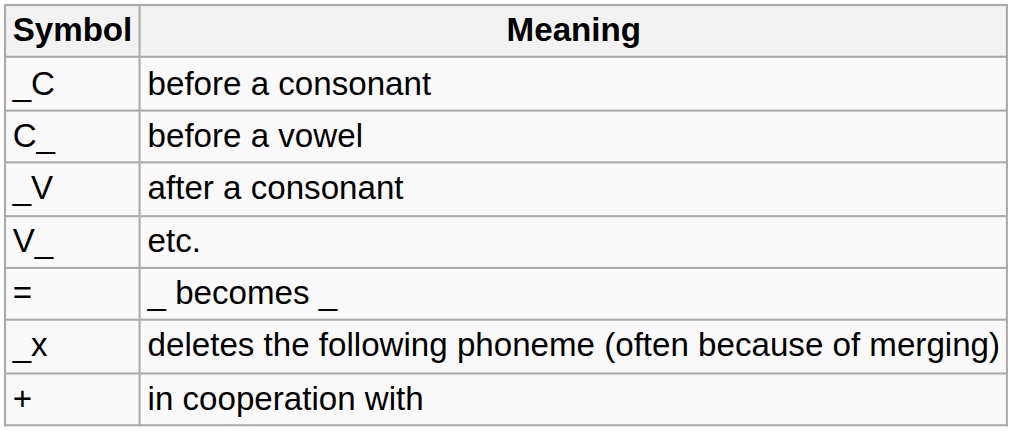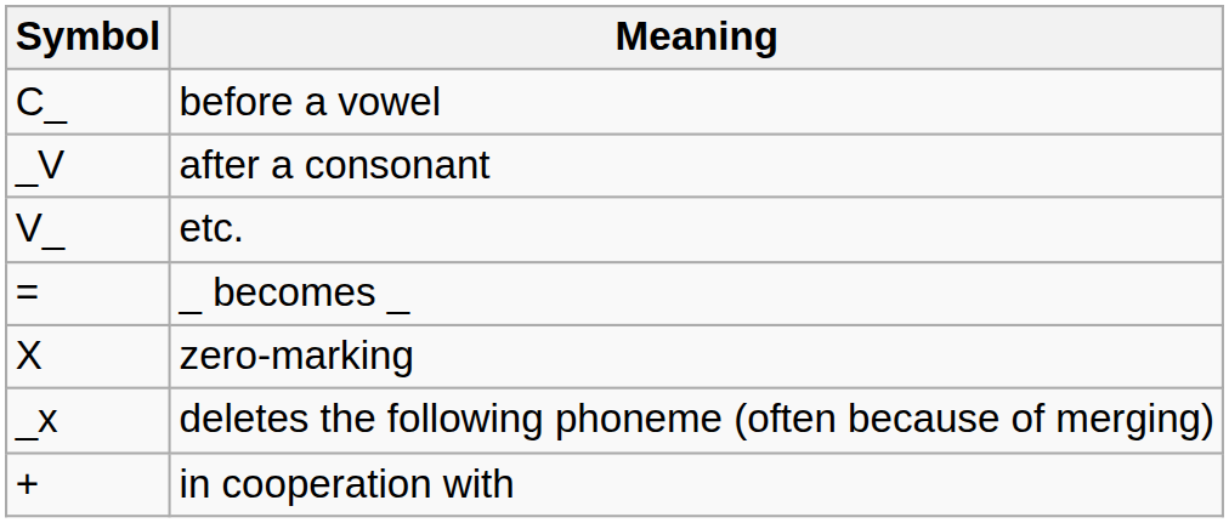- row: _C | before a consonant
+ row: X | zero-marking
